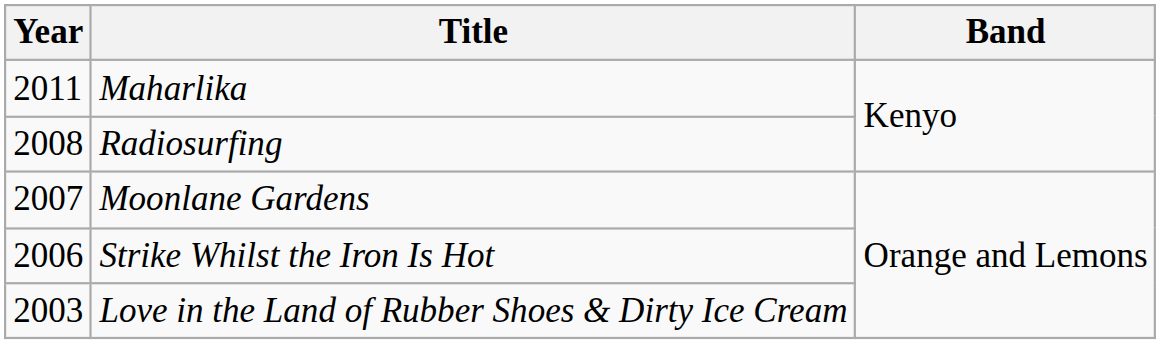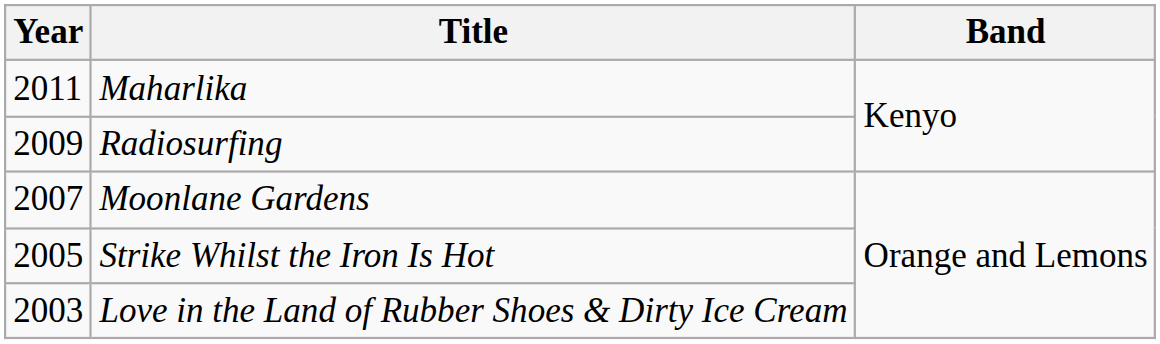Radiosurfing | Year: 2008 -> 2009
Strike Whilst the Iron Is Hot | Year: 2006 -> 2005
